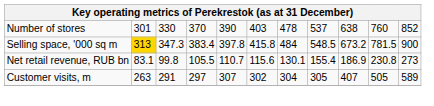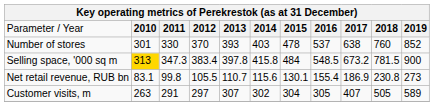+ row: Parameter / Year | 2010 | 2011 | 2012 | 2013 | 2014 | 2015 | 2016 | 2017 | 2018 | 2019
Number of stores | column 5: 390 -> 393
